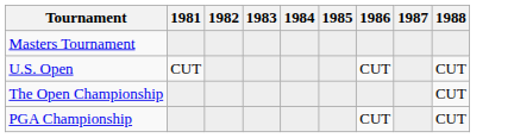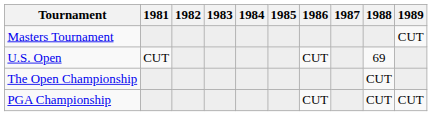+ column: 1989 | CUT | CUT
U.S. Open | 1988: CUT -> 69
